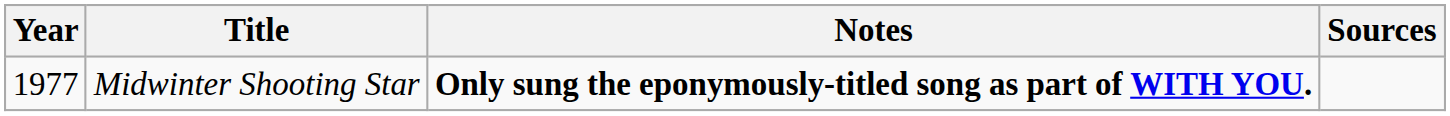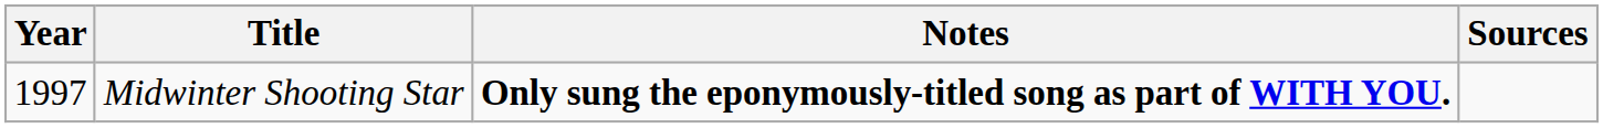Midwinter Shooting Star | Year: 1977 -> 1997
